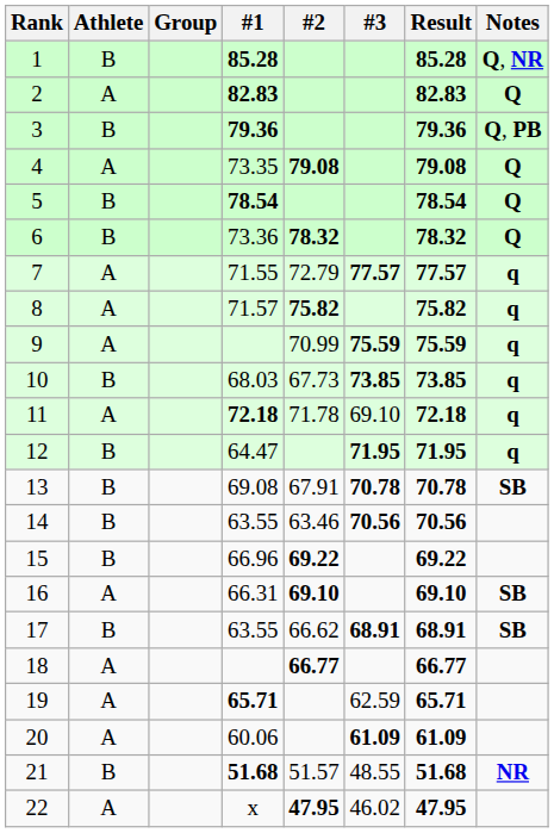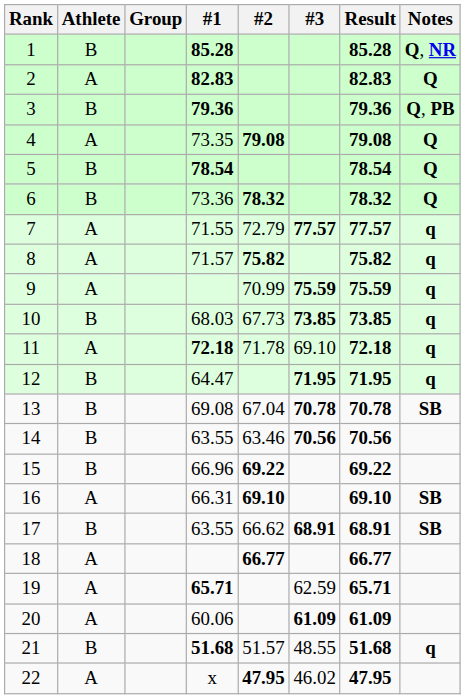13 | #2: 67.91 -> 67.04
21 | Notes: NR -> q
